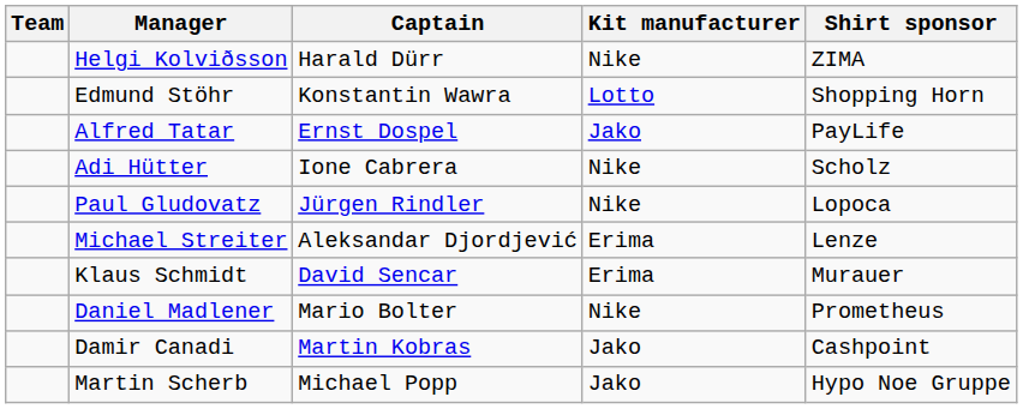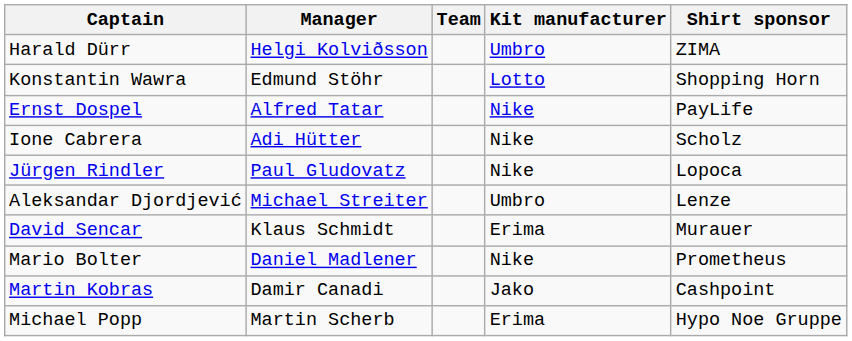columns swapped: Team <-> Captain
Helgi Kolviðsson | Kit manufacturer: Nike -> Umbro
Alfred Tatar | Kit manufacturer: Jako -> Nike
Michael Streiter | Kit manufacturer: Erima -> Umbro
Martin Scherb | Kit manufacturer: Jako -> Erima
